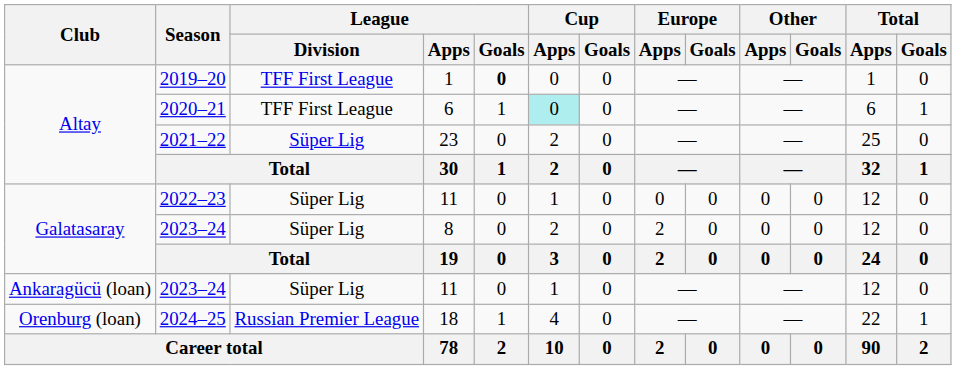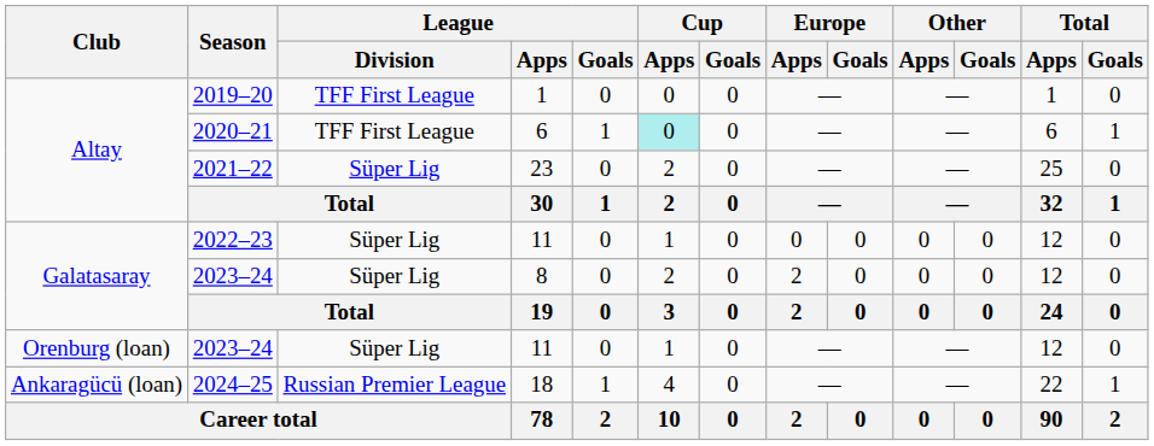2019–20 | League / Goals: bold -> normal
2023–24 / 11 | Club: Ankaragücü (loan) -> Orenburg (loan)
2024–25 | Club: Orenburg (loan) -> Ankaragücü (loan)
